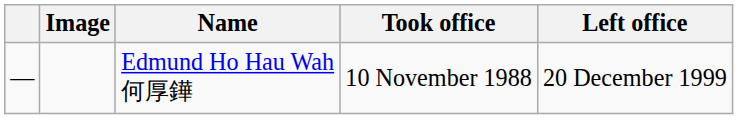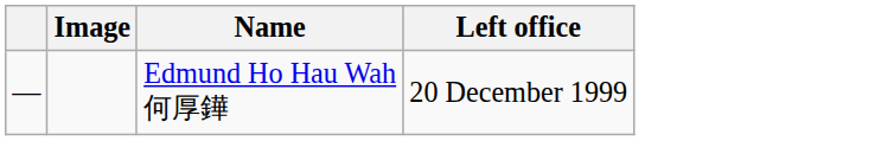- column: Took office | 10 November 1988
